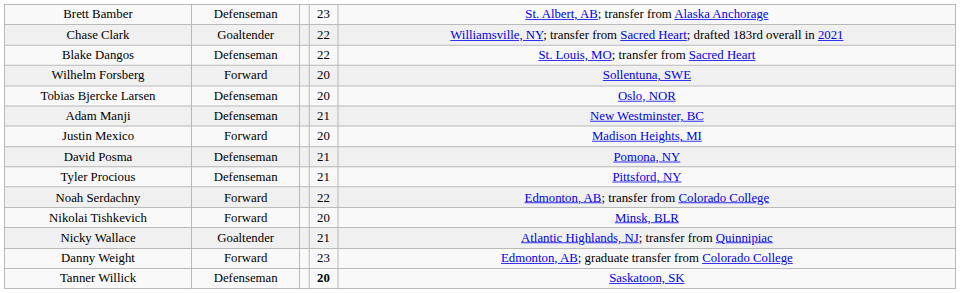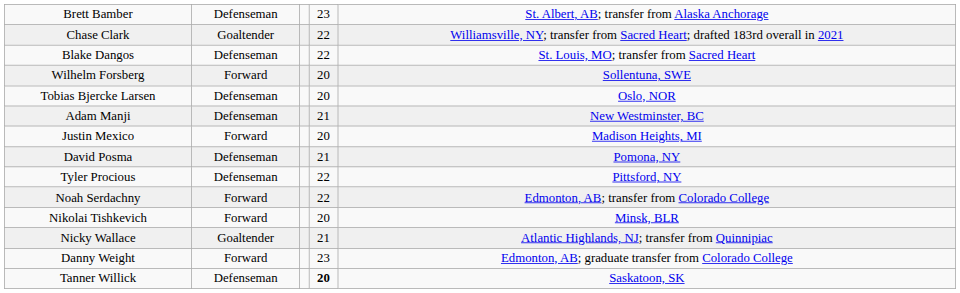Tyler Procious | column 4: 21 -> 22
